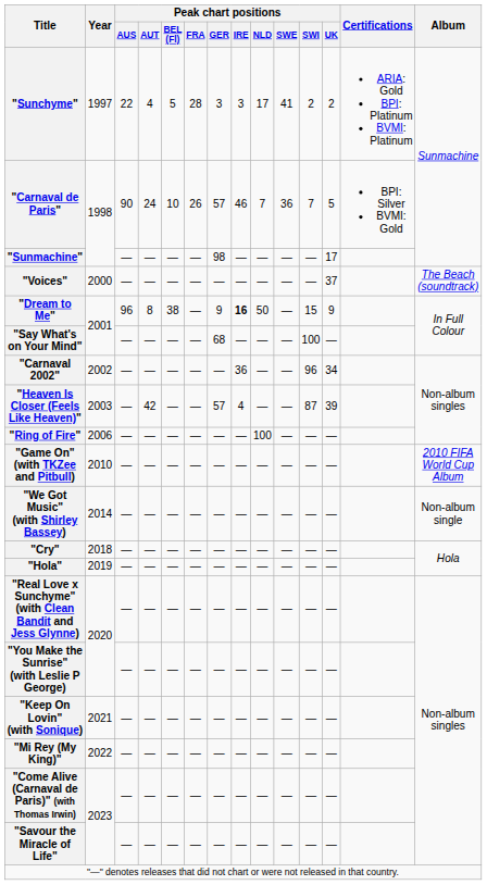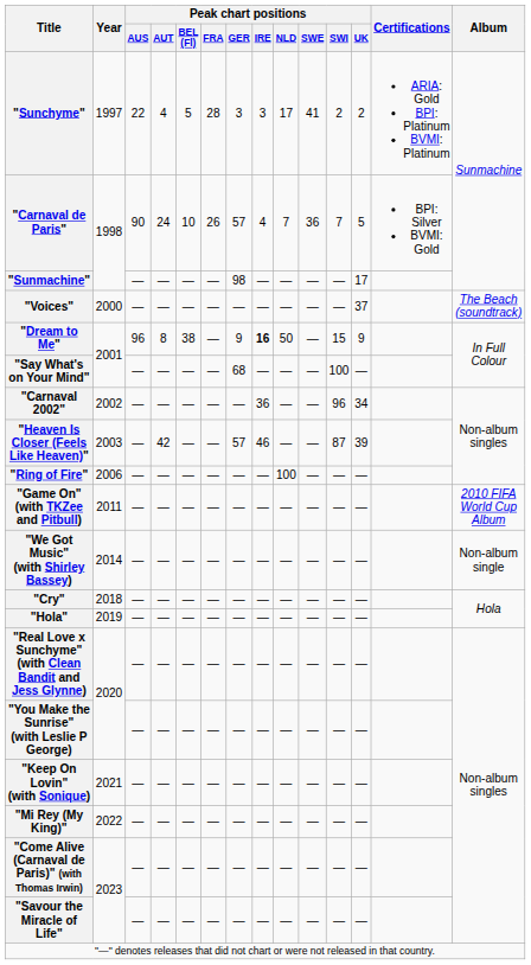"Carnaval de Paris" | Peak chart positions / IRE: 46 -> 4
"Heaven Is Closer (Feels Like Heaven)" | Peak chart positions / IRE: 4 -> 46
"Game On" (with TKZee and Pitbull) | Year: 2010 -> 2011
